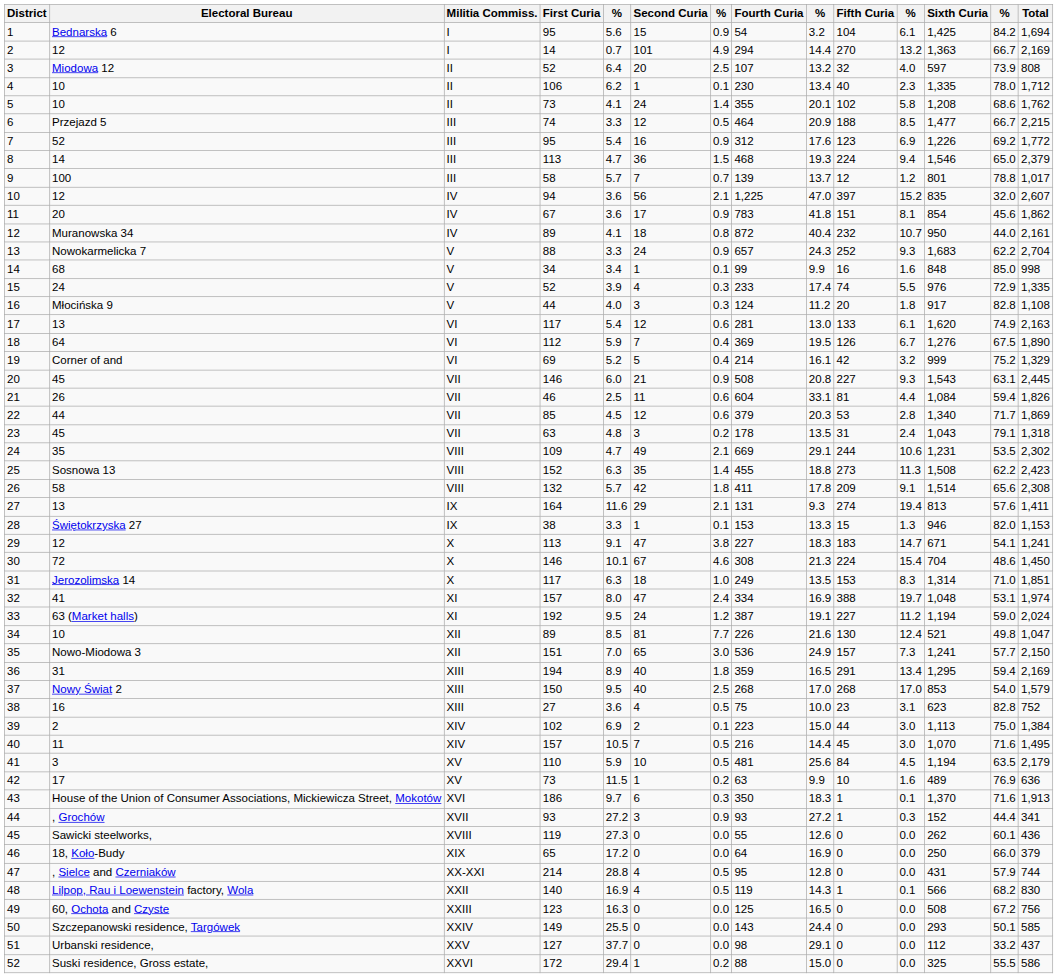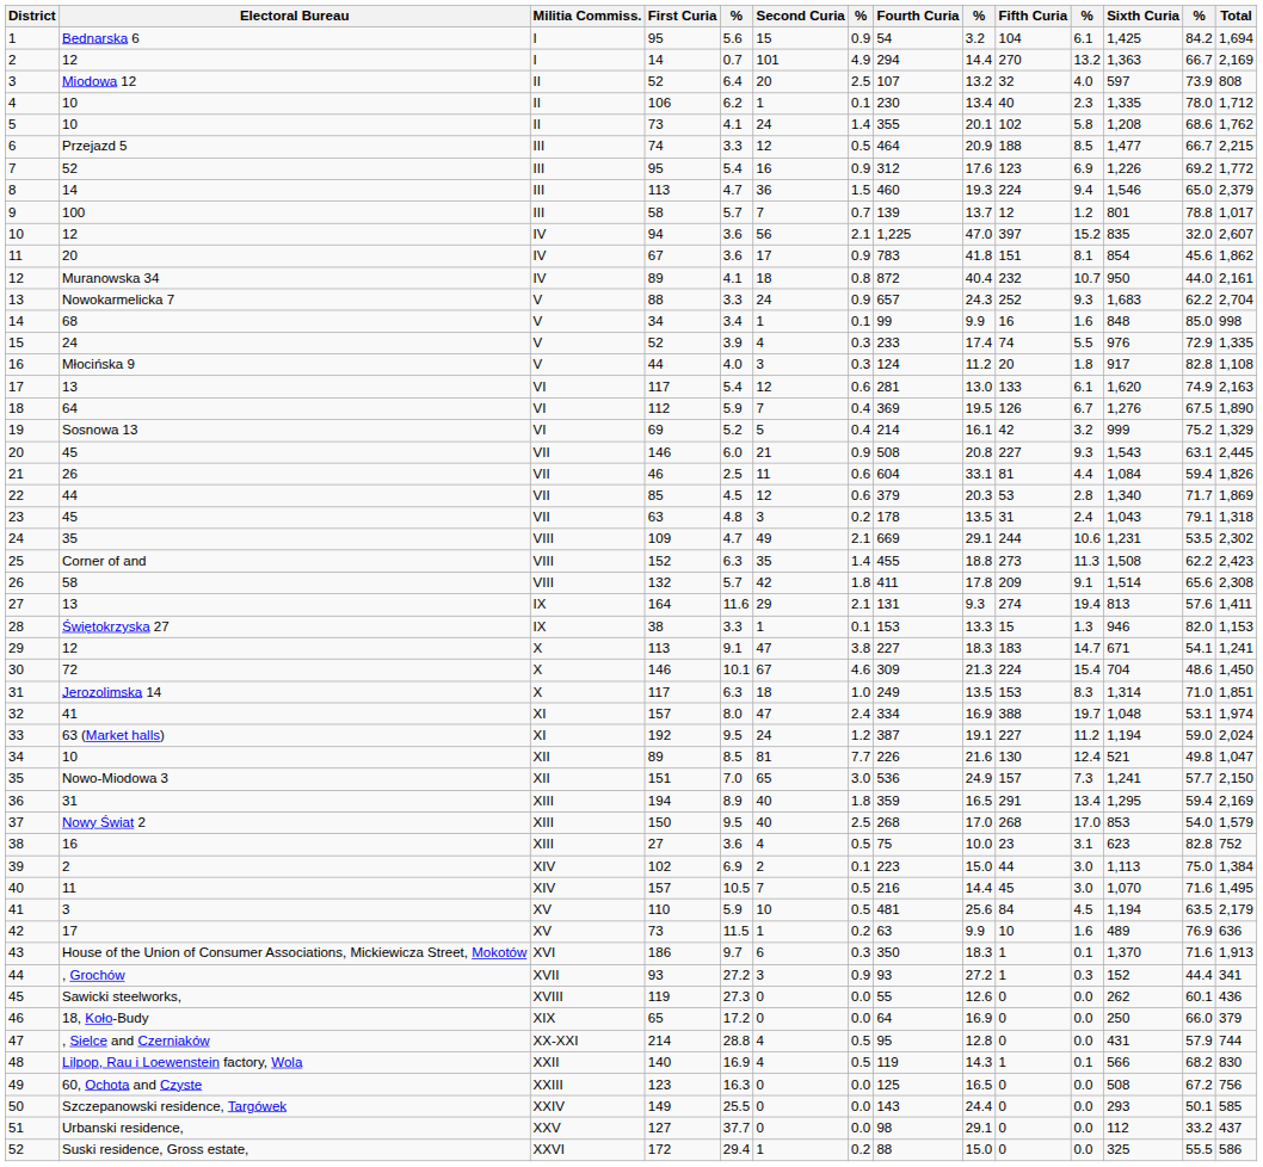8 | Fourth Curia: 468 -> 460
19 | Electoral Bureau: Corner of and -> Sosnowa 13
25 | Electoral Bureau: Sosnowa 13 -> Corner of and
30 | Fourth Curia: 308 -> 309
